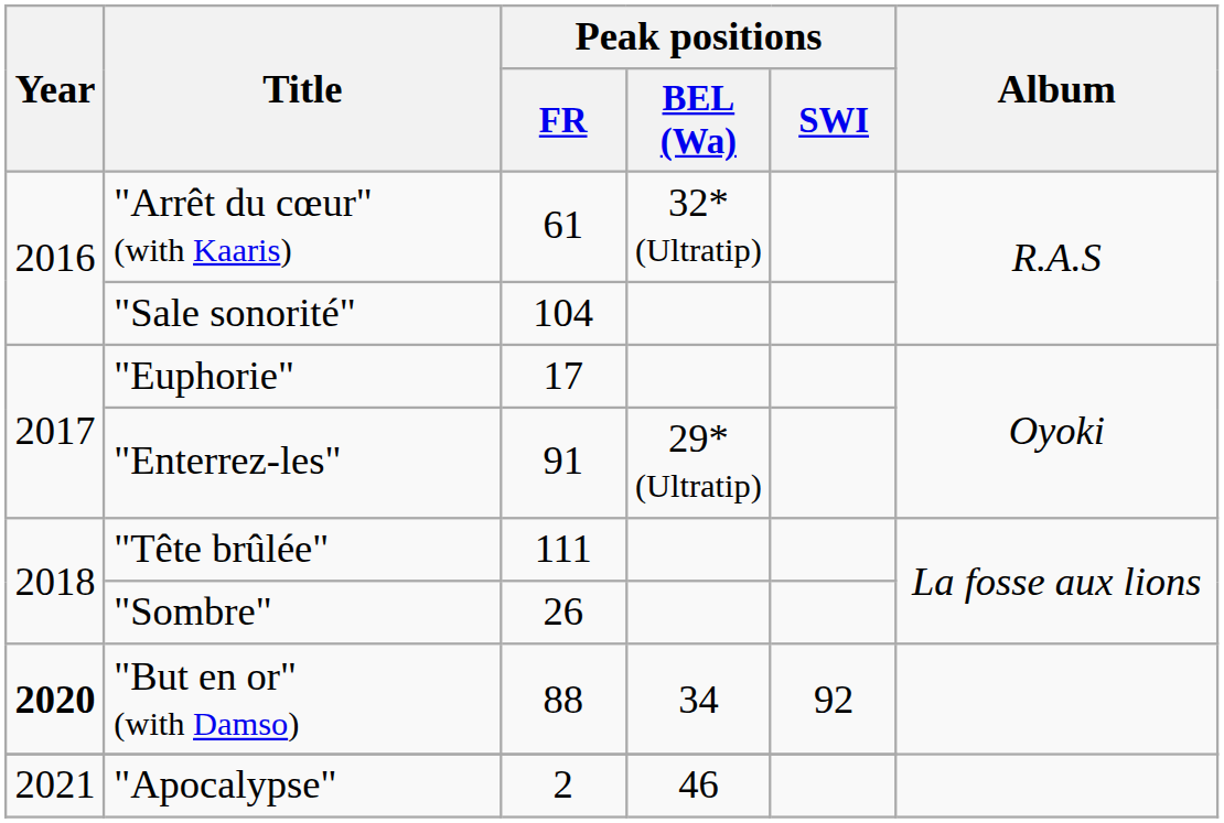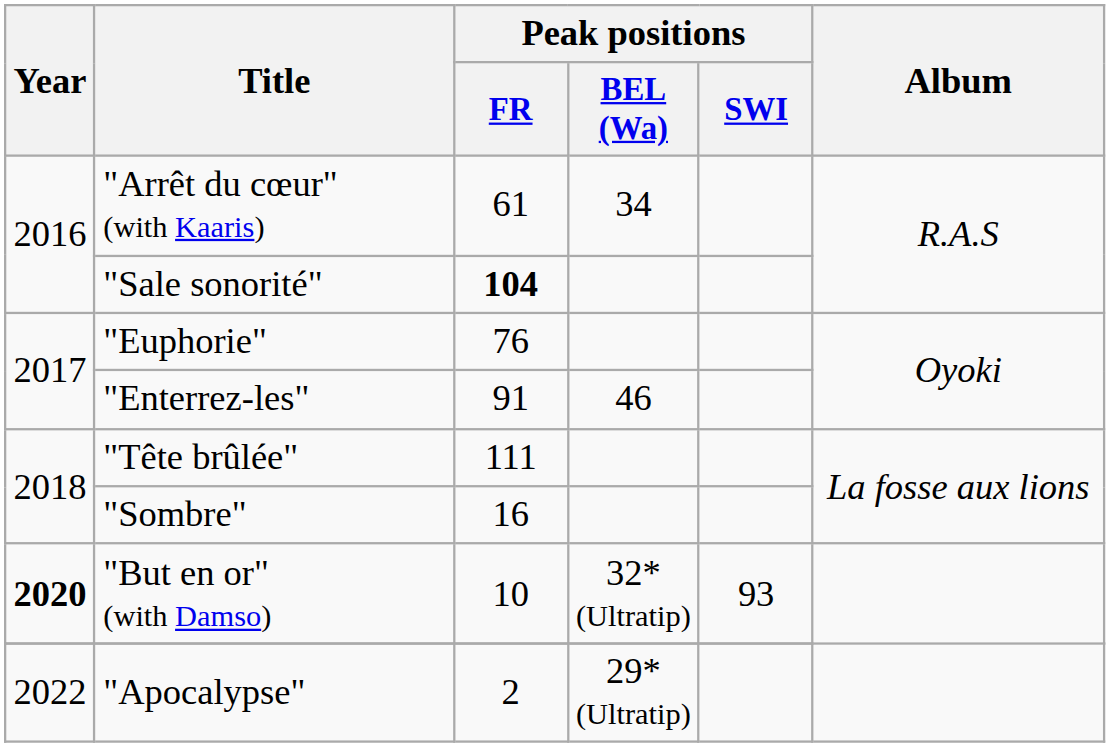"Arrêt du cœur" (with Kaaris) | Peak positions / BEL (Wa): 32* (Ultratip) -> 34
"Sale sonorité" | Peak positions / FR: normal -> bold
"Euphorie" | Peak positions / FR: 17 -> 76
"Enterrez-les" | Peak positions / BEL (Wa): 29* (Ultratip) -> 46
"Sombre" | Peak positions / FR: 26 -> 16
"But en or" (with Damso) | Peak positions / FR: 88 -> 10
"But en or" (with Damso) | Peak positions / BEL (Wa): 34 -> 32* (Ultratip)
"But en or" (with Damso) | Peak positions / SWI: 92 -> 93
"Apocalypse" | Year: 2021 -> 2022
"Apocalypse" | Peak positions / BEL (Wa): 46 -> 29* (Ultratip)
